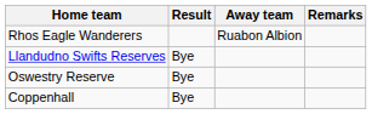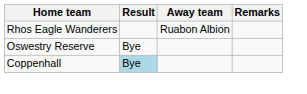- row: Llandudno Swifts Reserves | Bye
Coppenhall | Result: no background -> lightblue background
